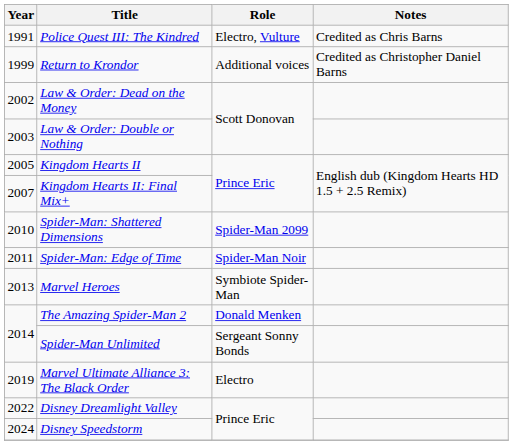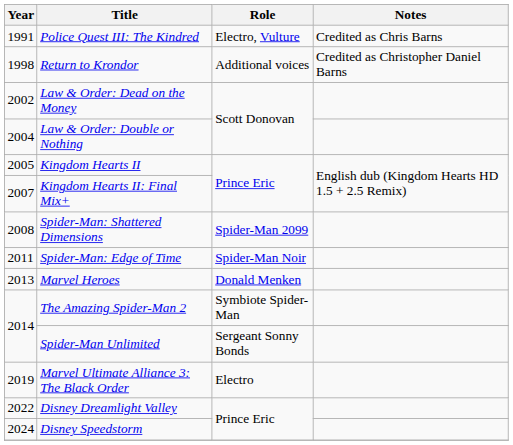Return to Krondor | Year: 1999 -> 1998
Law & Order: Double or Nothing | Year: 2003 -> 2004
Spider-Man: Shattered Dimensions | Year: 2010 -> 2008
Marvel Heroes | Role: Symbiote Spider-Man -> Donald Menken
The Amazing Spider-Man 2 | Role: Donald Menken -> Symbiote Spider-Man
